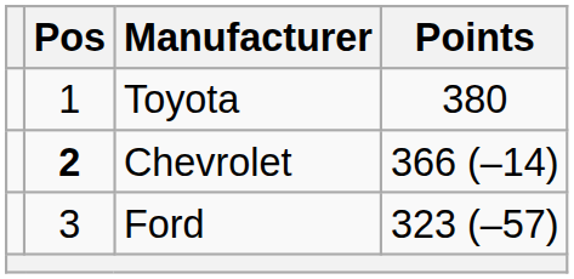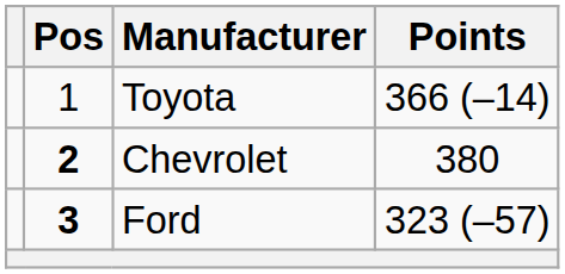Toyota | Points: 380 -> 366 (–14)
Chevrolet | Points: 366 (–14) -> 380
Ford | Pos: normal -> bold
